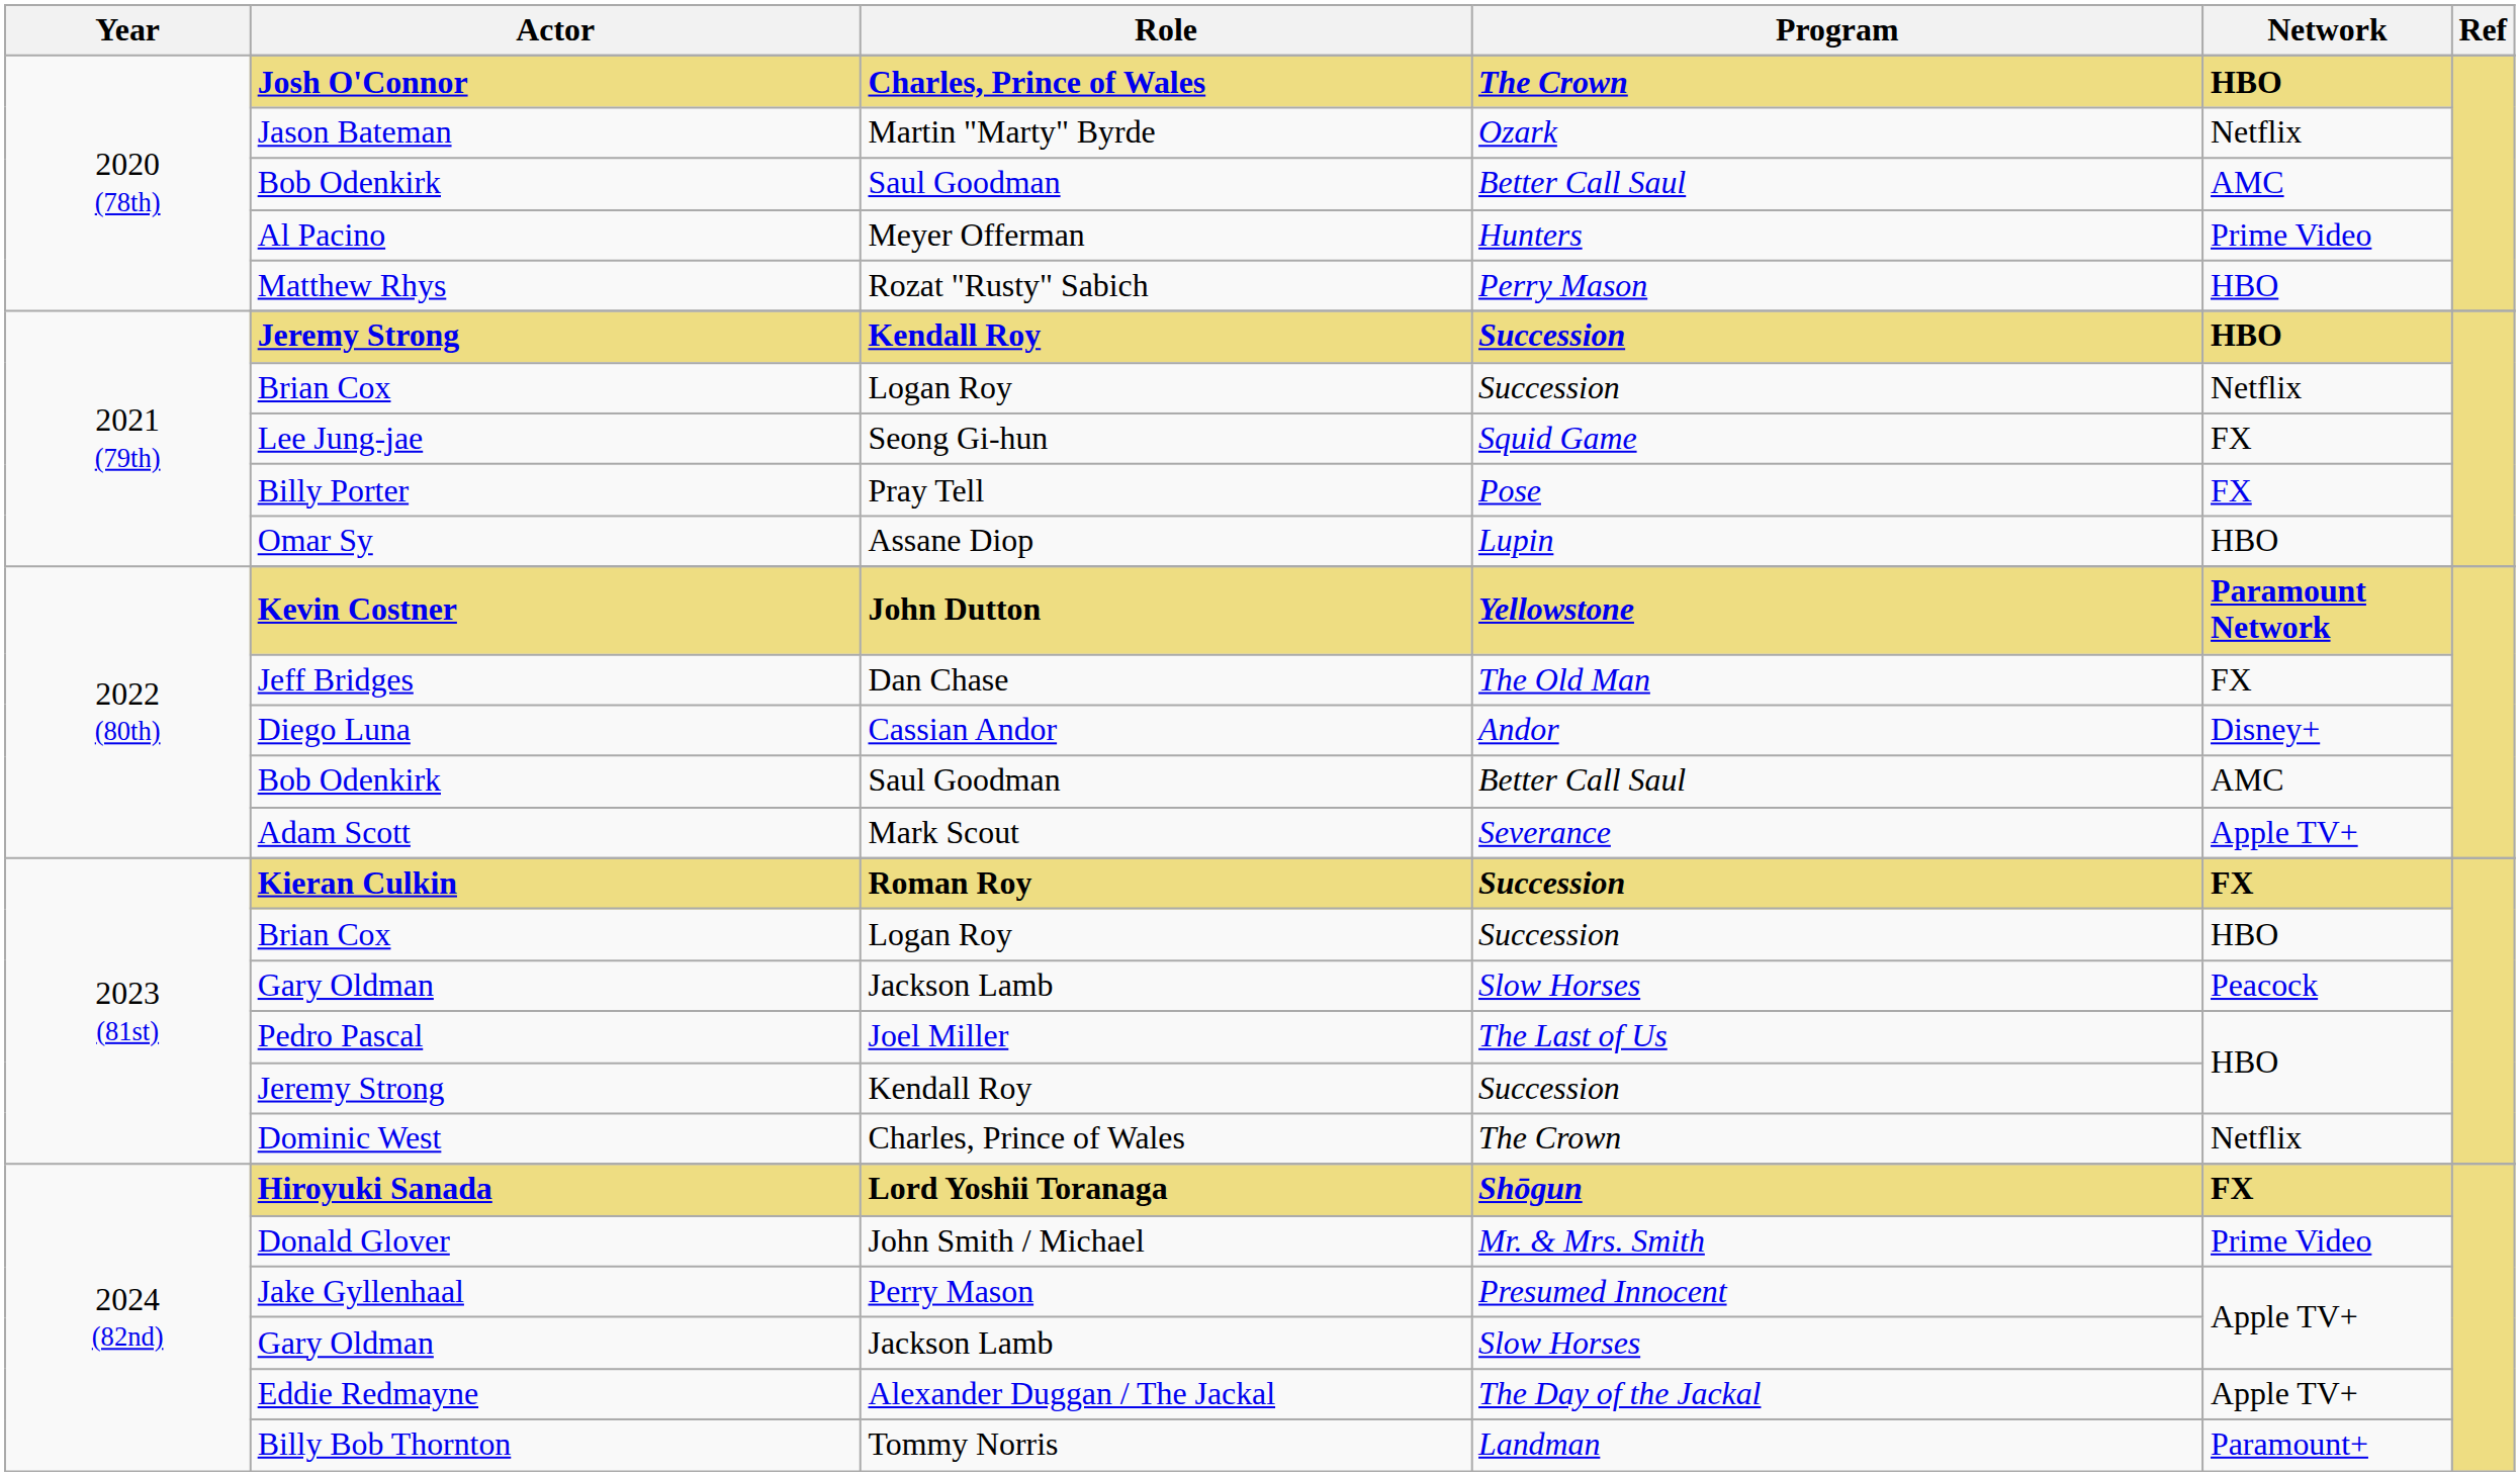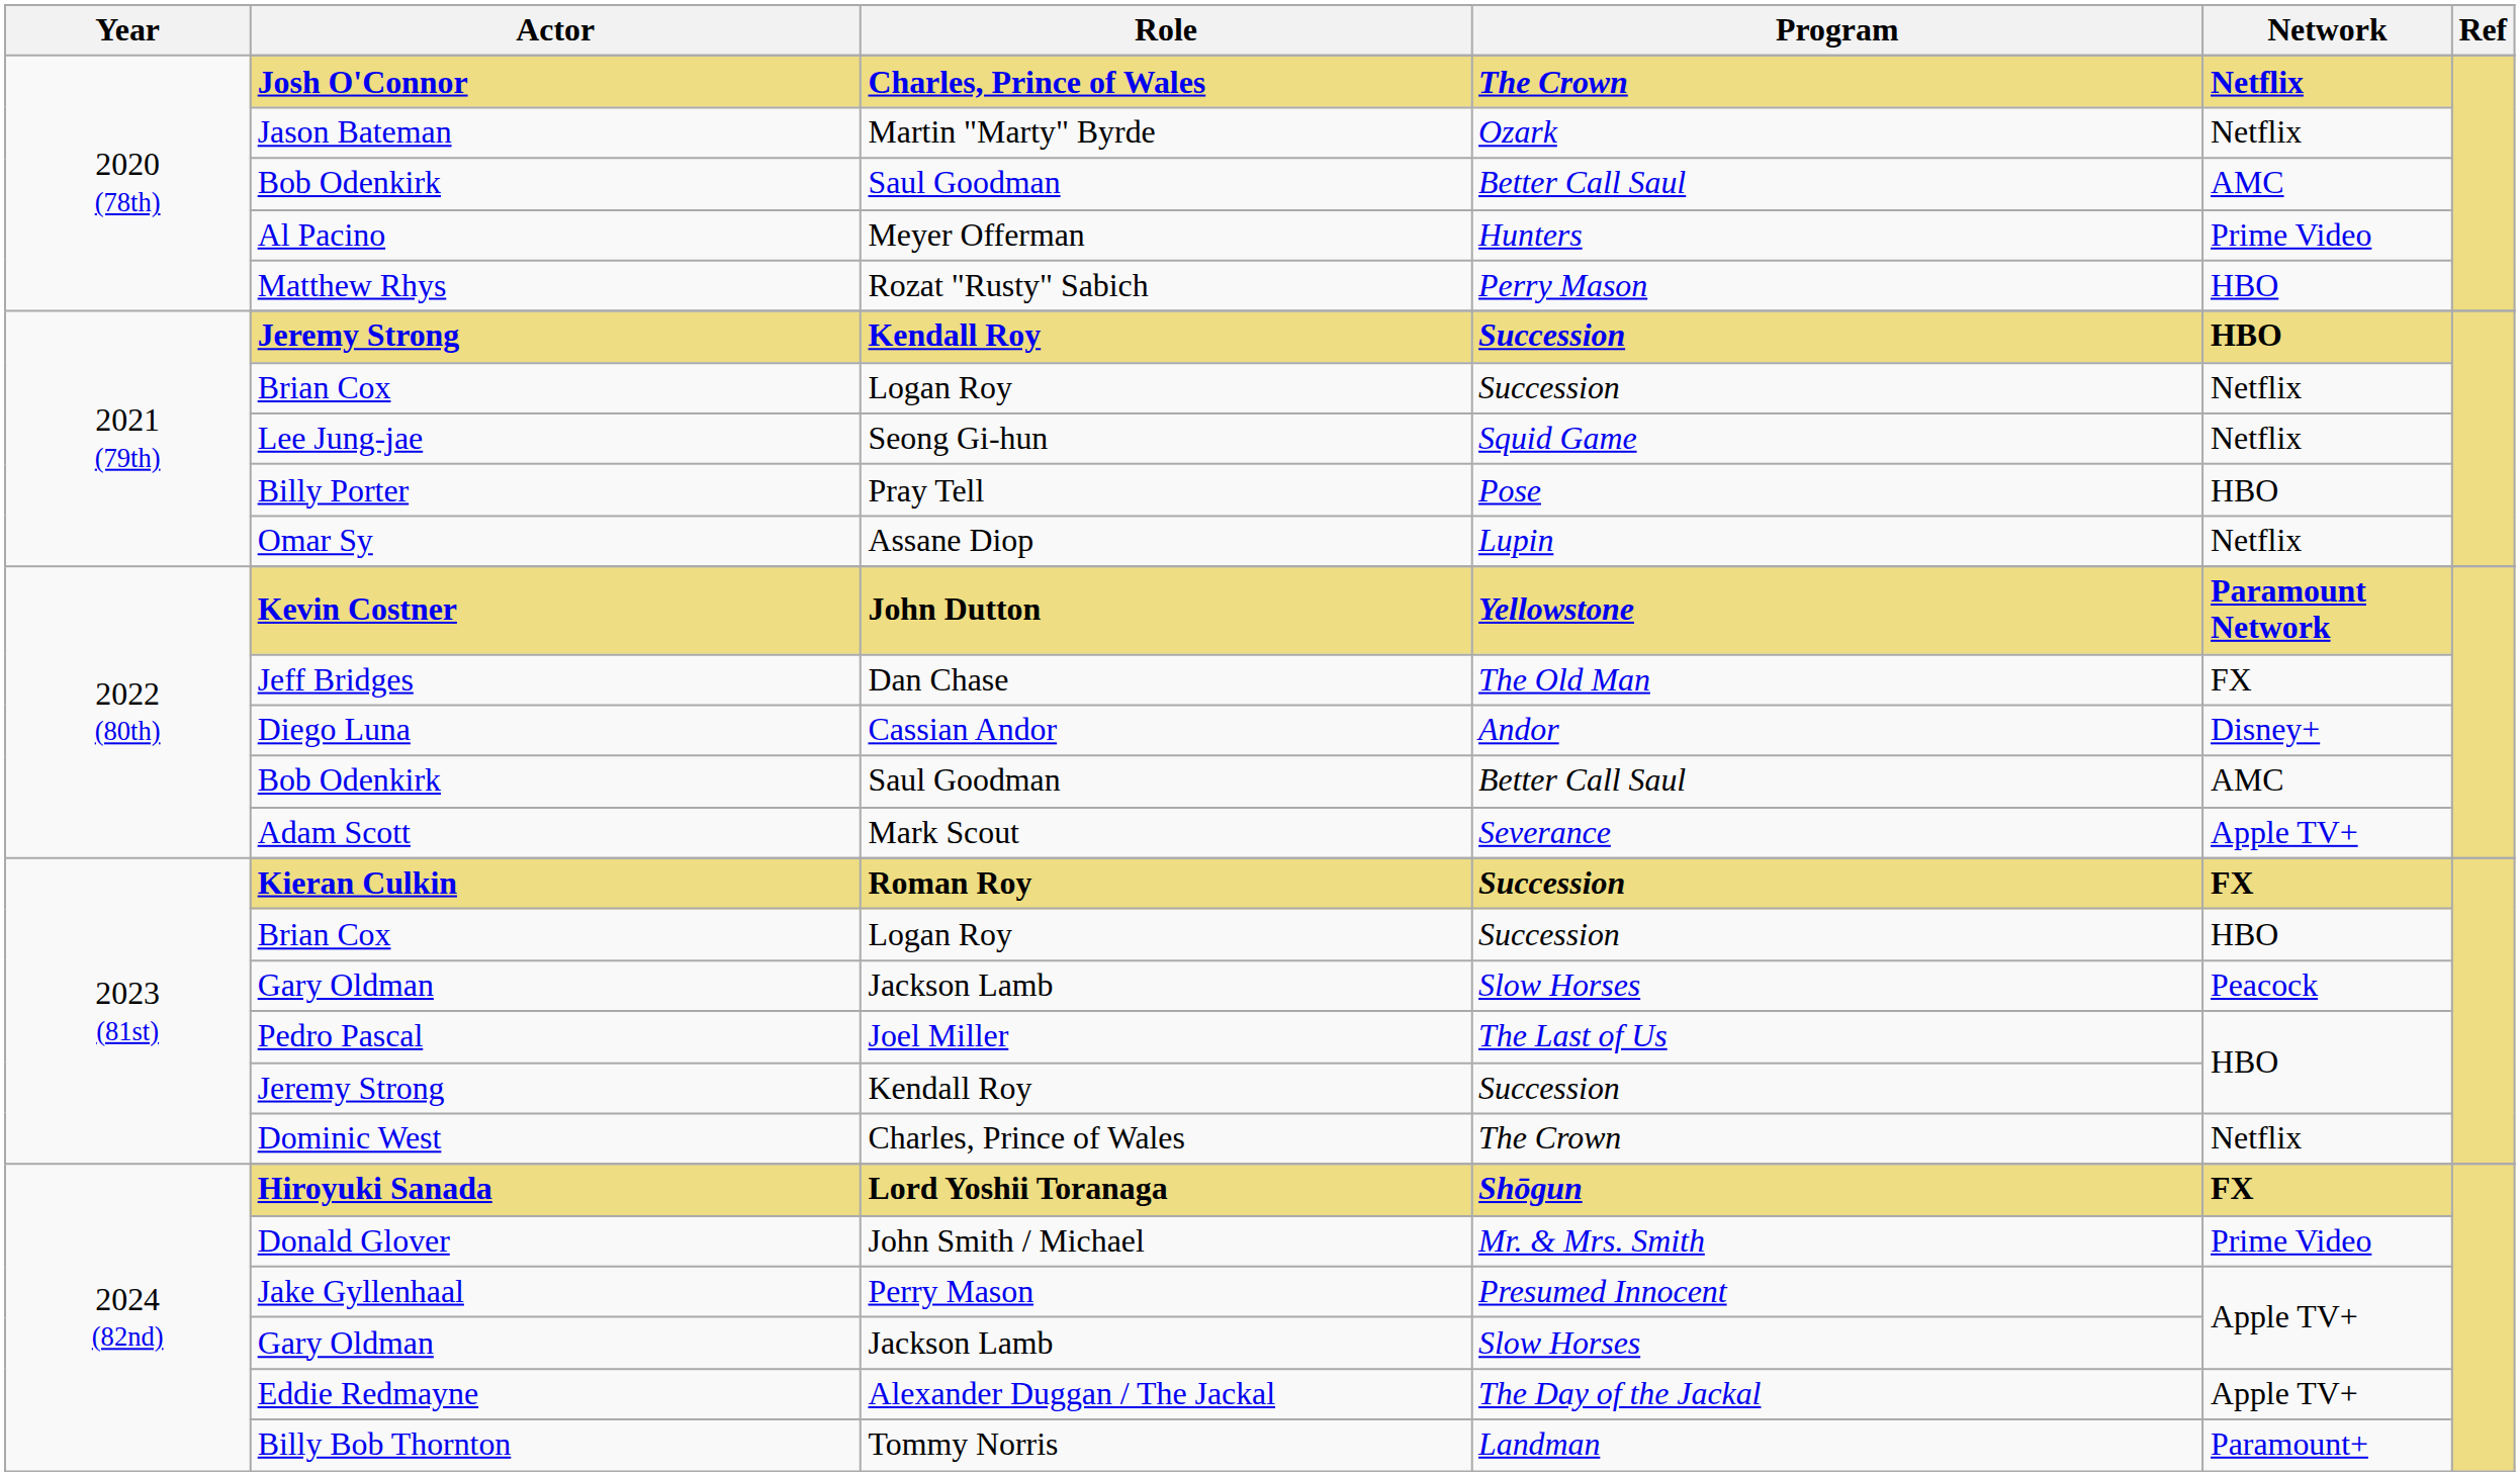Josh O'Connor | Network: HBO -> Netflix
Lee Jung-jae | Network: FX -> Netflix
Billy Porter | Network: FX -> HBO
Omar Sy | Network: HBO -> Netflix
